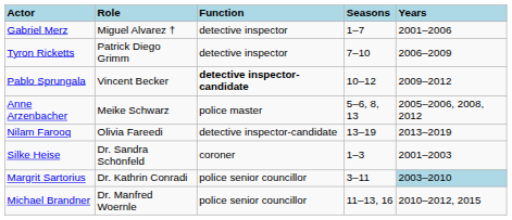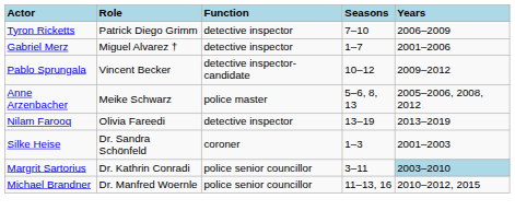rows swapped: Gabriel Merz <-> Tyron Ricketts
Pablo Sprungala | Function: bold -> normal
Nilam Farooq | Function: detective inspector-candidate -> detective inspector
